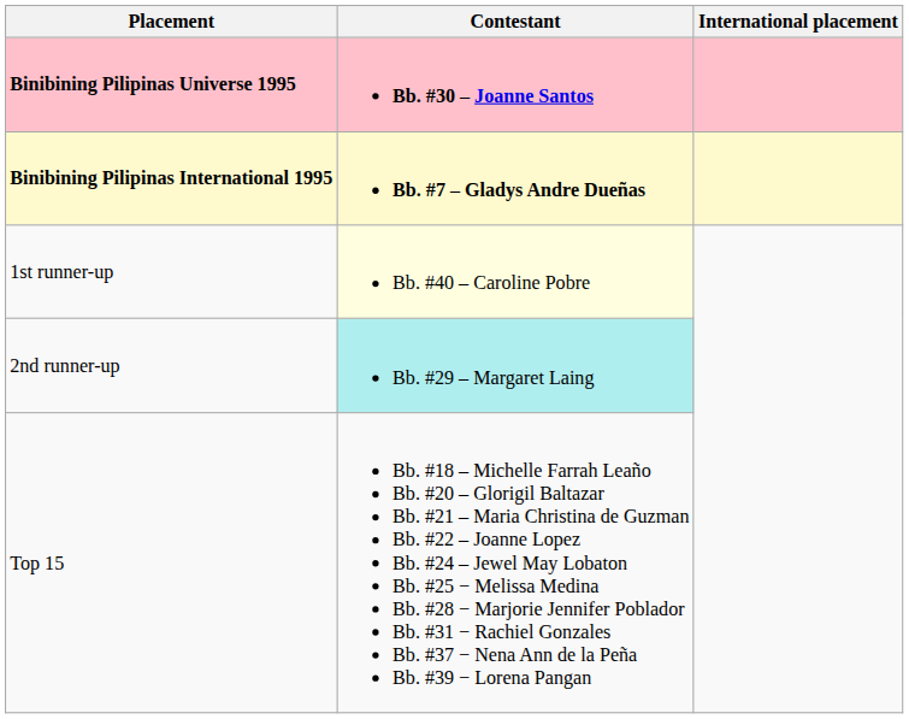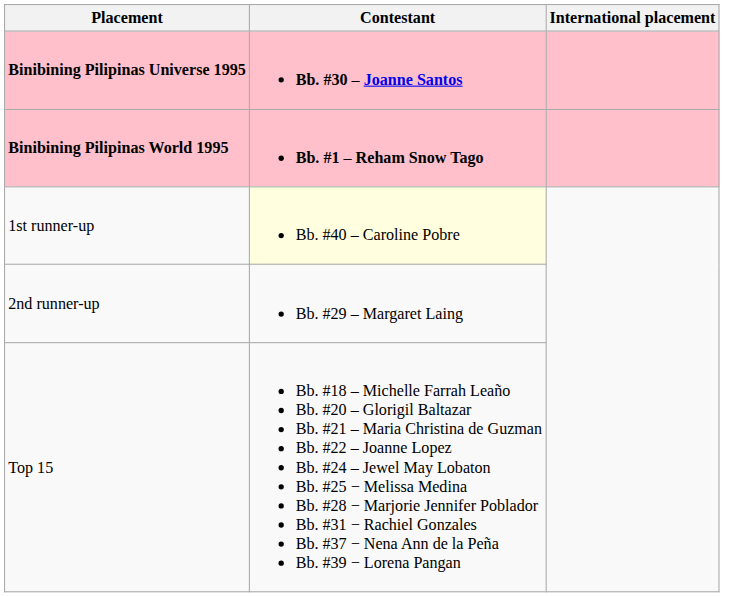+ row: Binibining Pilipinas World 1995 | Bb. #1 – Reham Snow Tago
- row: Binibining Pilipinas International 1995 | Bb. #7 – Gladys Andre Dueñas
2nd runner-up | Contestant: paleturquoise background -> no background
